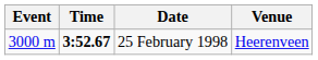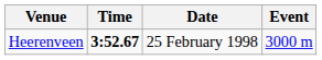columns swapped: Event <-> Venue
